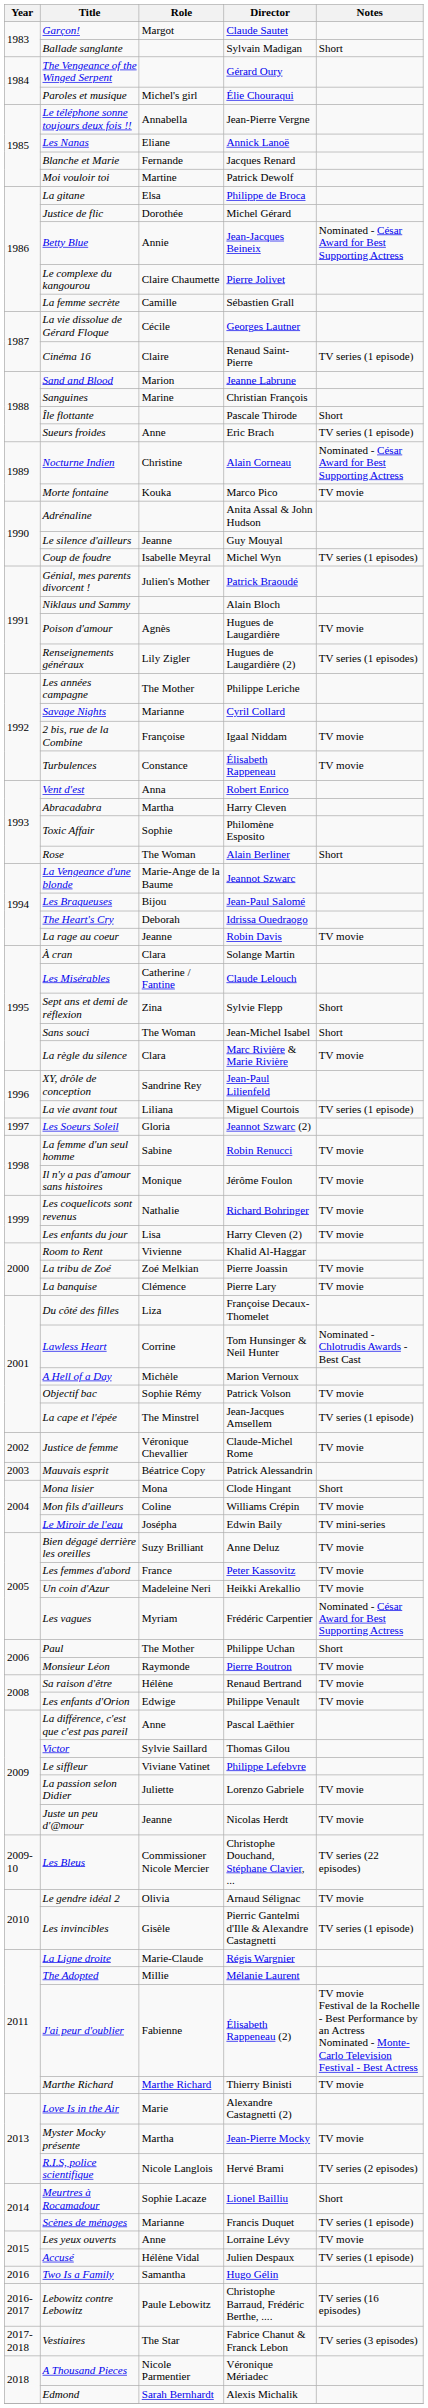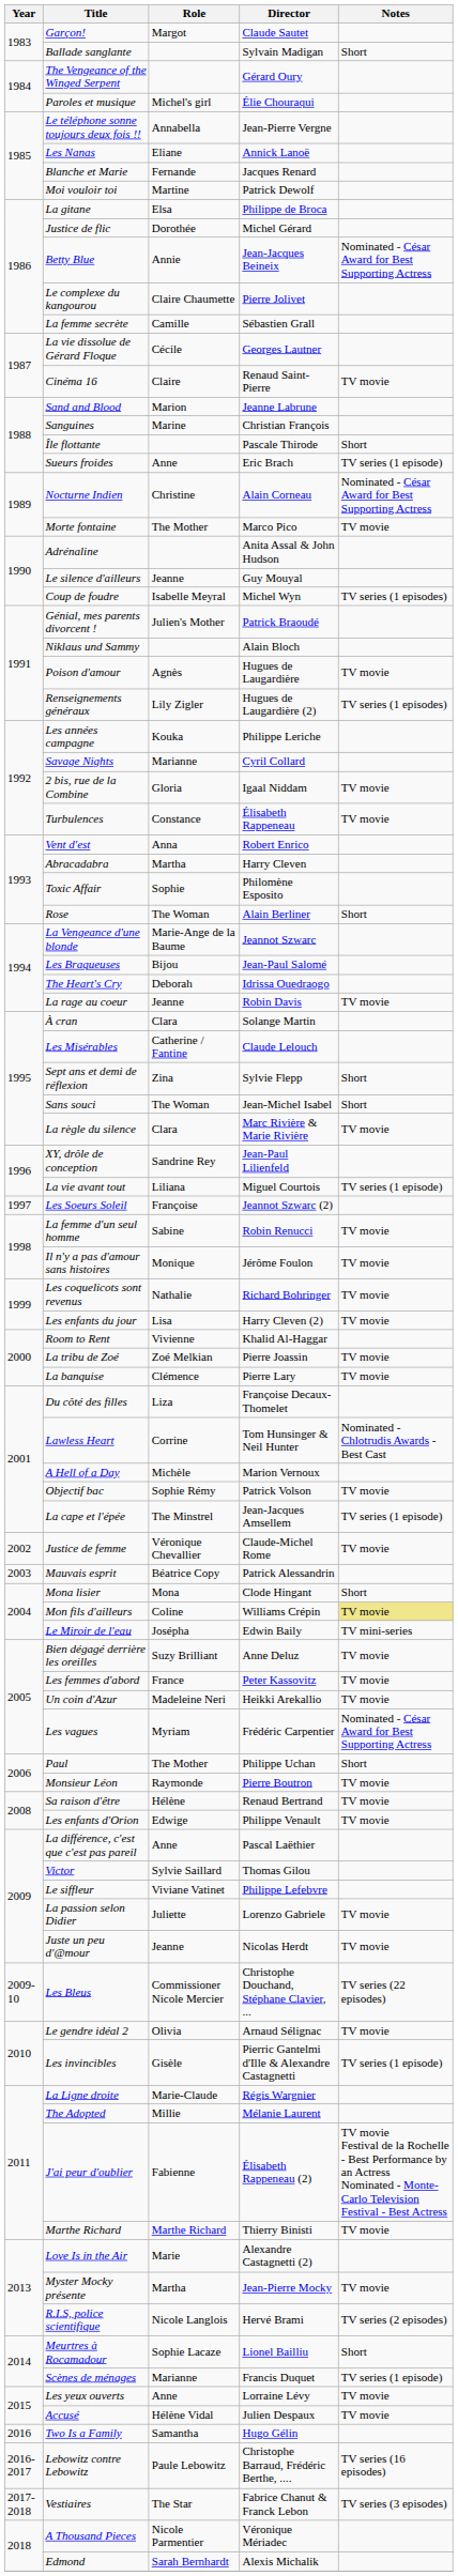Cinéma 16 | Notes: TV series (1 episode) -> TV movie
Morte fontaine | Role: Kouka -> The Mother
Les années campagne | Role: The Mother -> Kouka
2 bis, rue de la Combine | Role: Françoise -> Gloria
Les Soeurs Soleil | Role: Gloria -> Françoise
Mon fils d'ailleurs | Notes: no background -> khaki background
Accusé | Notes: TV series (1 episode) -> TV movie
